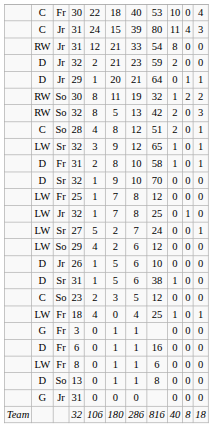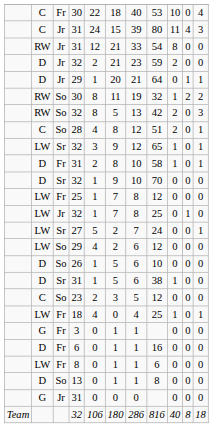26 | column 3: Jr -> So
